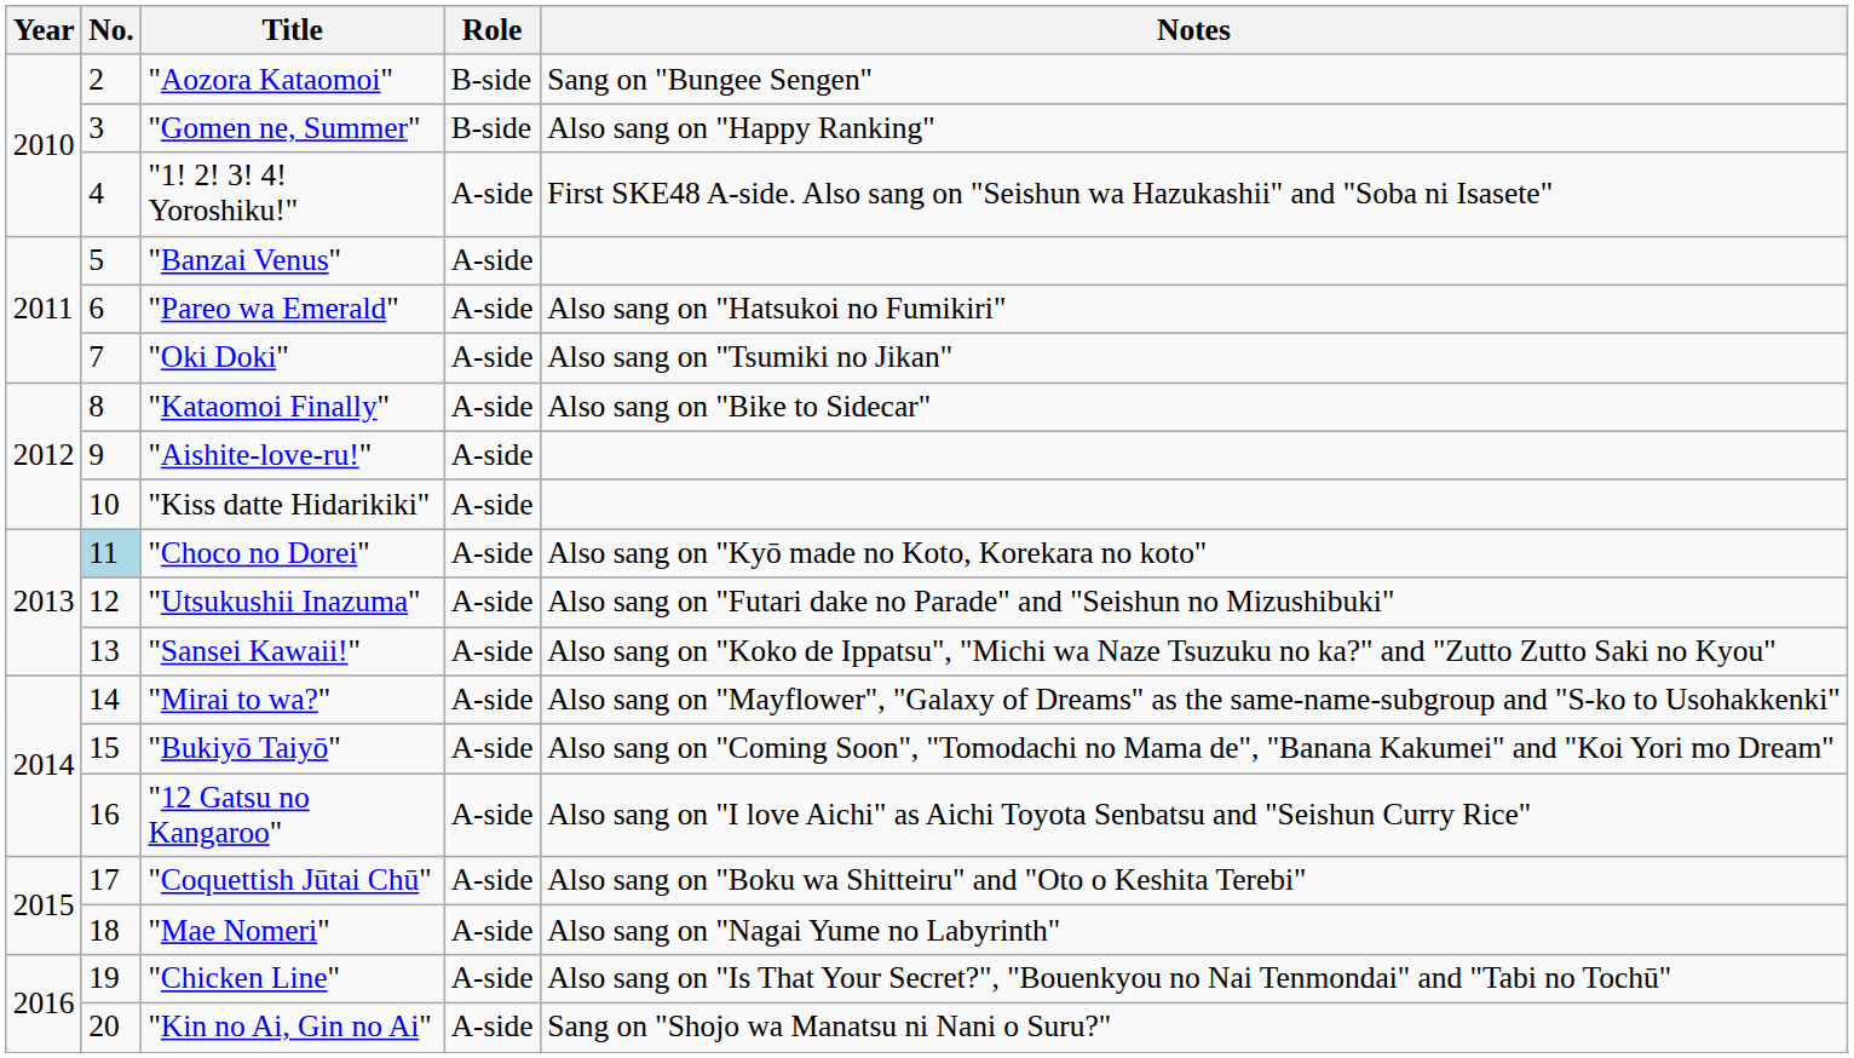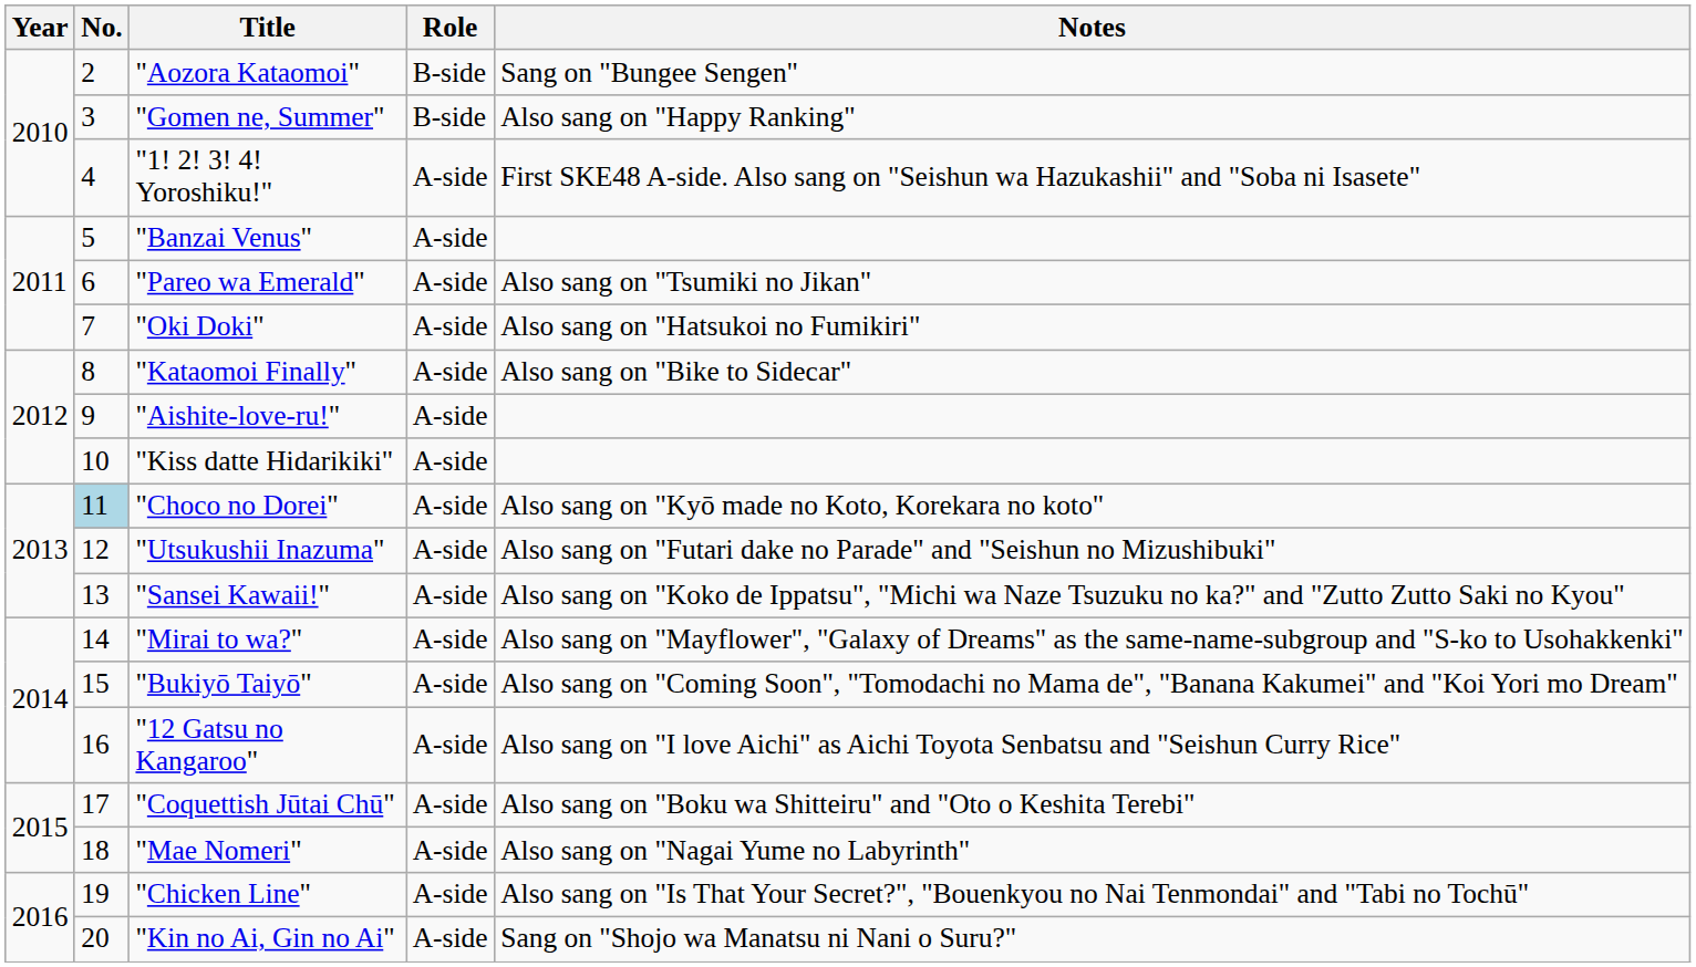"Pareo wa Emerald" | Notes: Also sang on "Hatsukoi no Fumikiri" -> Also sang on "Tsumiki no Jikan"
"Oki Doki" | Notes: Also sang on "Tsumiki no Jikan" -> Also sang on "Hatsukoi no Fumikiri"
